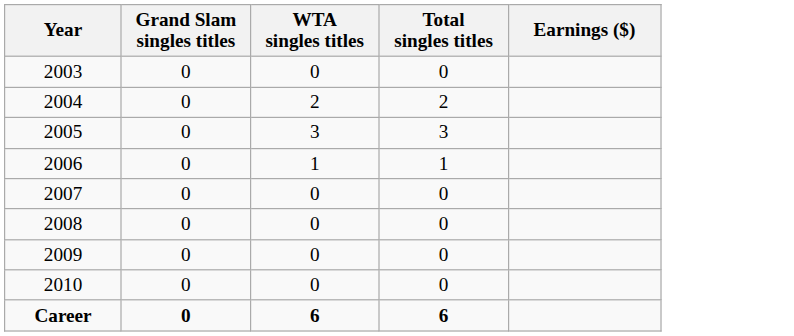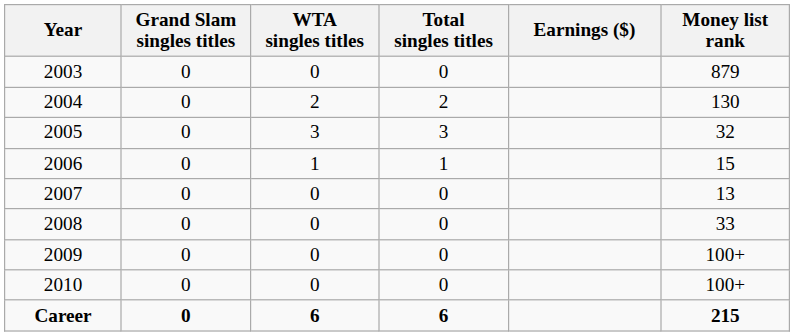+ column: Money list rank | 879 | 130 | 32 | 15 | 13 | 33 | 100+ | 100+ | 215
